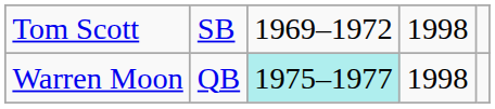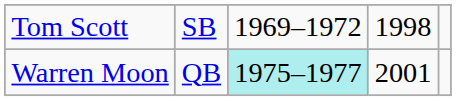Warren Moon | column 4: 1998 -> 2001
